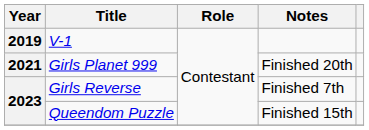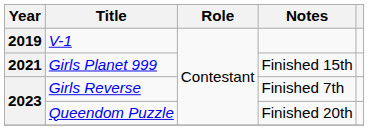Girls Planet 999 | Notes: Finished 20th -> Finished 15th
Queendom Puzzle | Notes: Finished 15th -> Finished 20th
